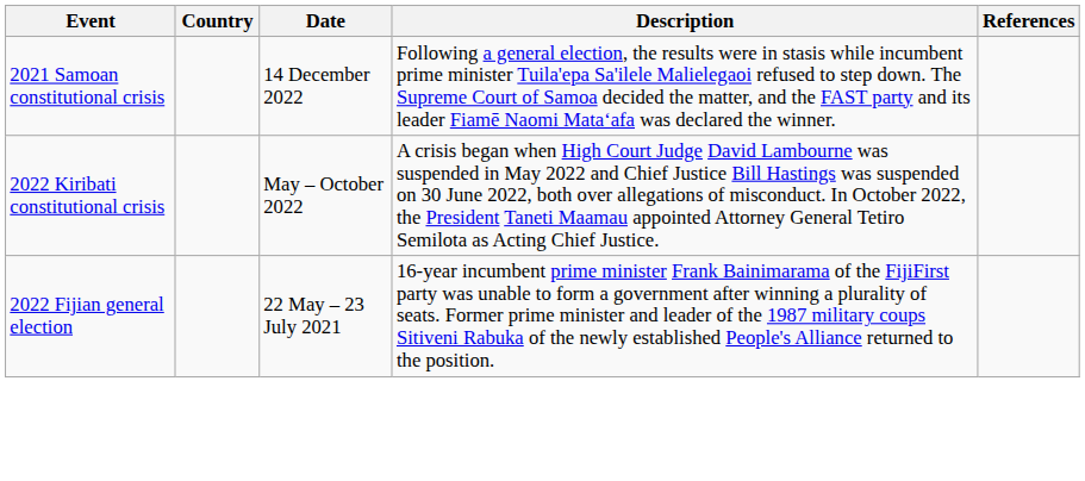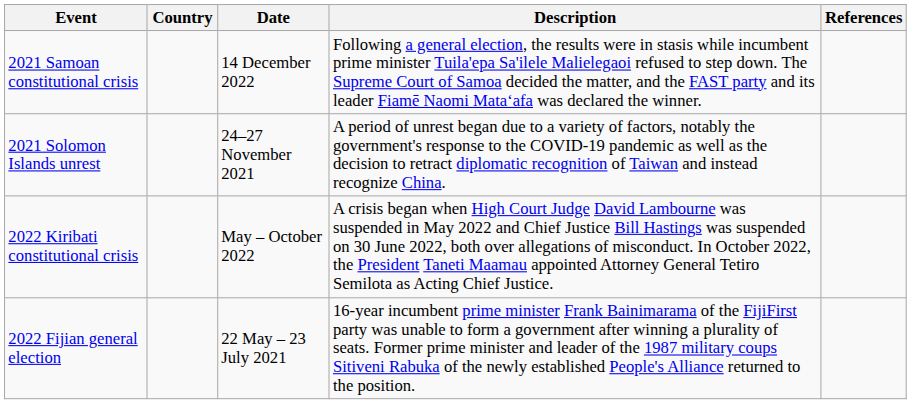+ row: 2021 Solomon Islands unrest | 24–27 November 2021 | A period of unrest began due to a variety of factors, notably the government's response to the COVID-19 pandemic as well as the decision to retract diplomatic recognition of Taiwan and instead recognize China.
